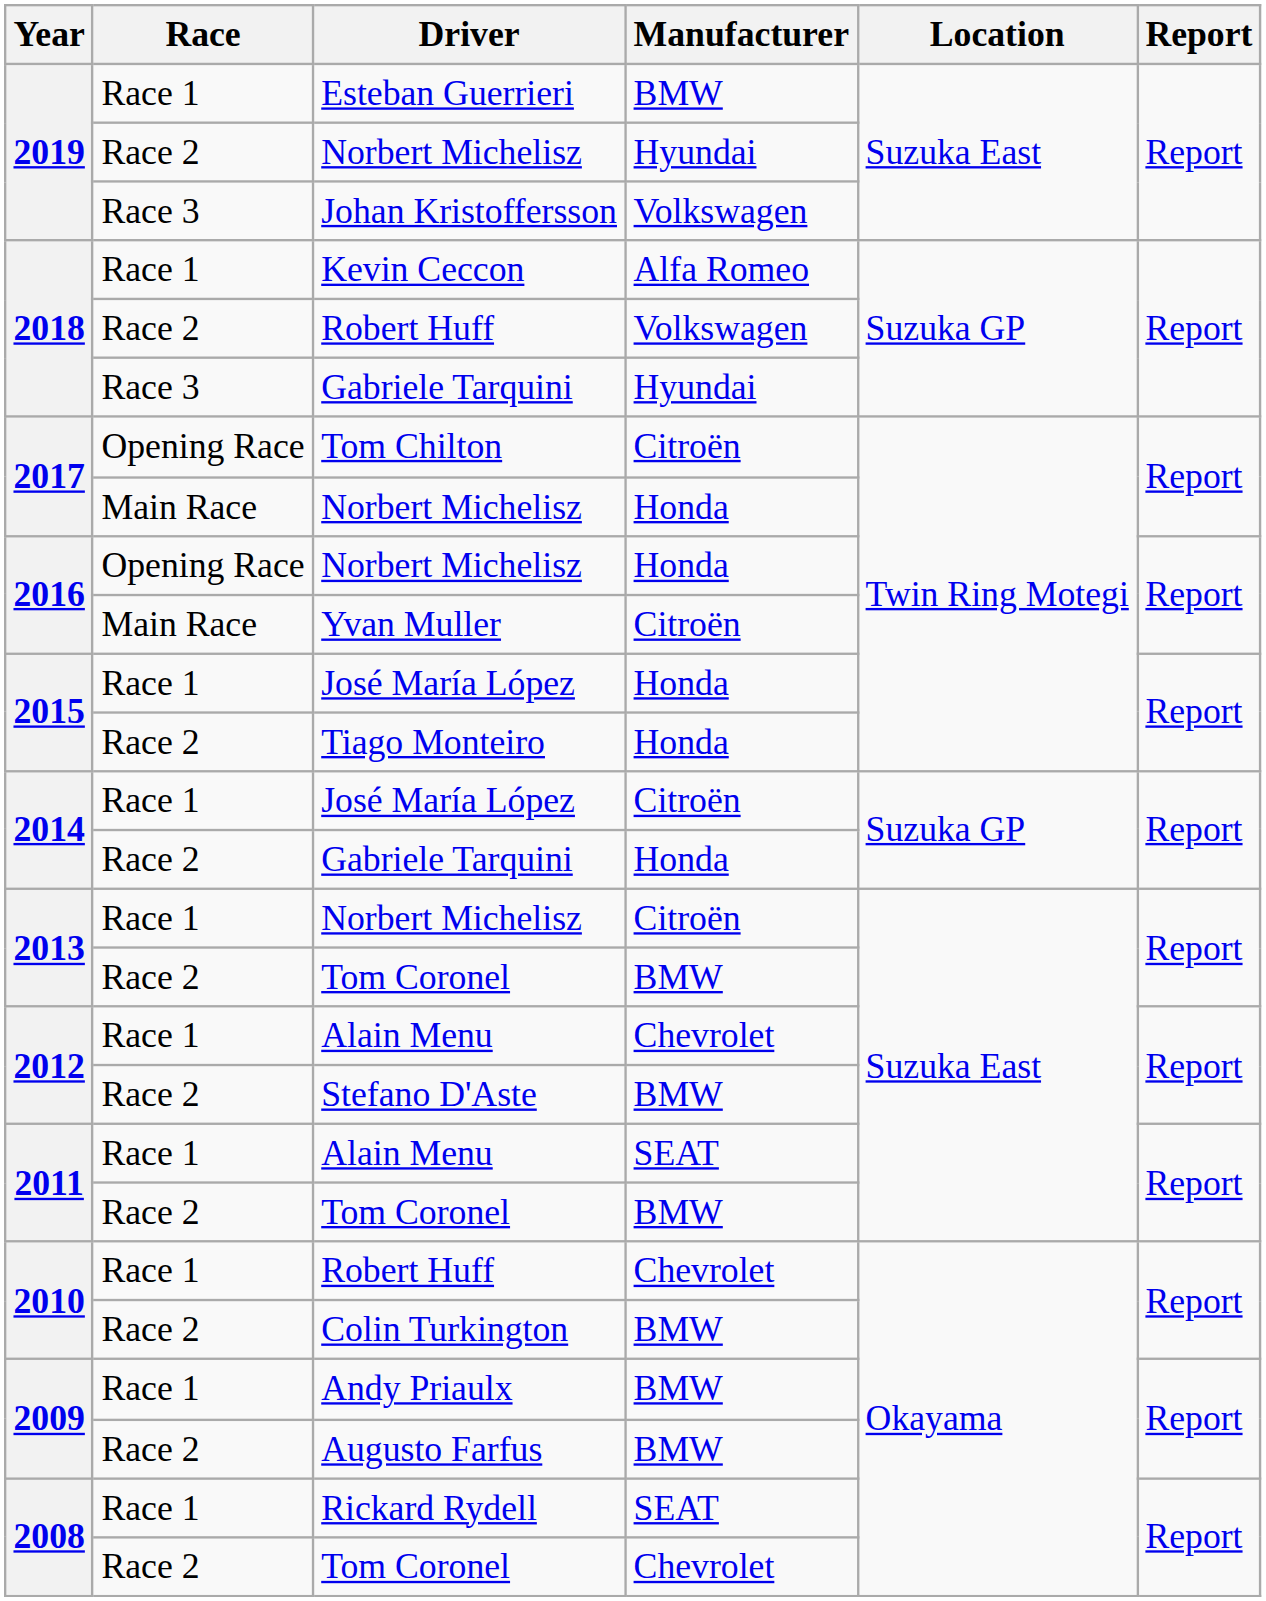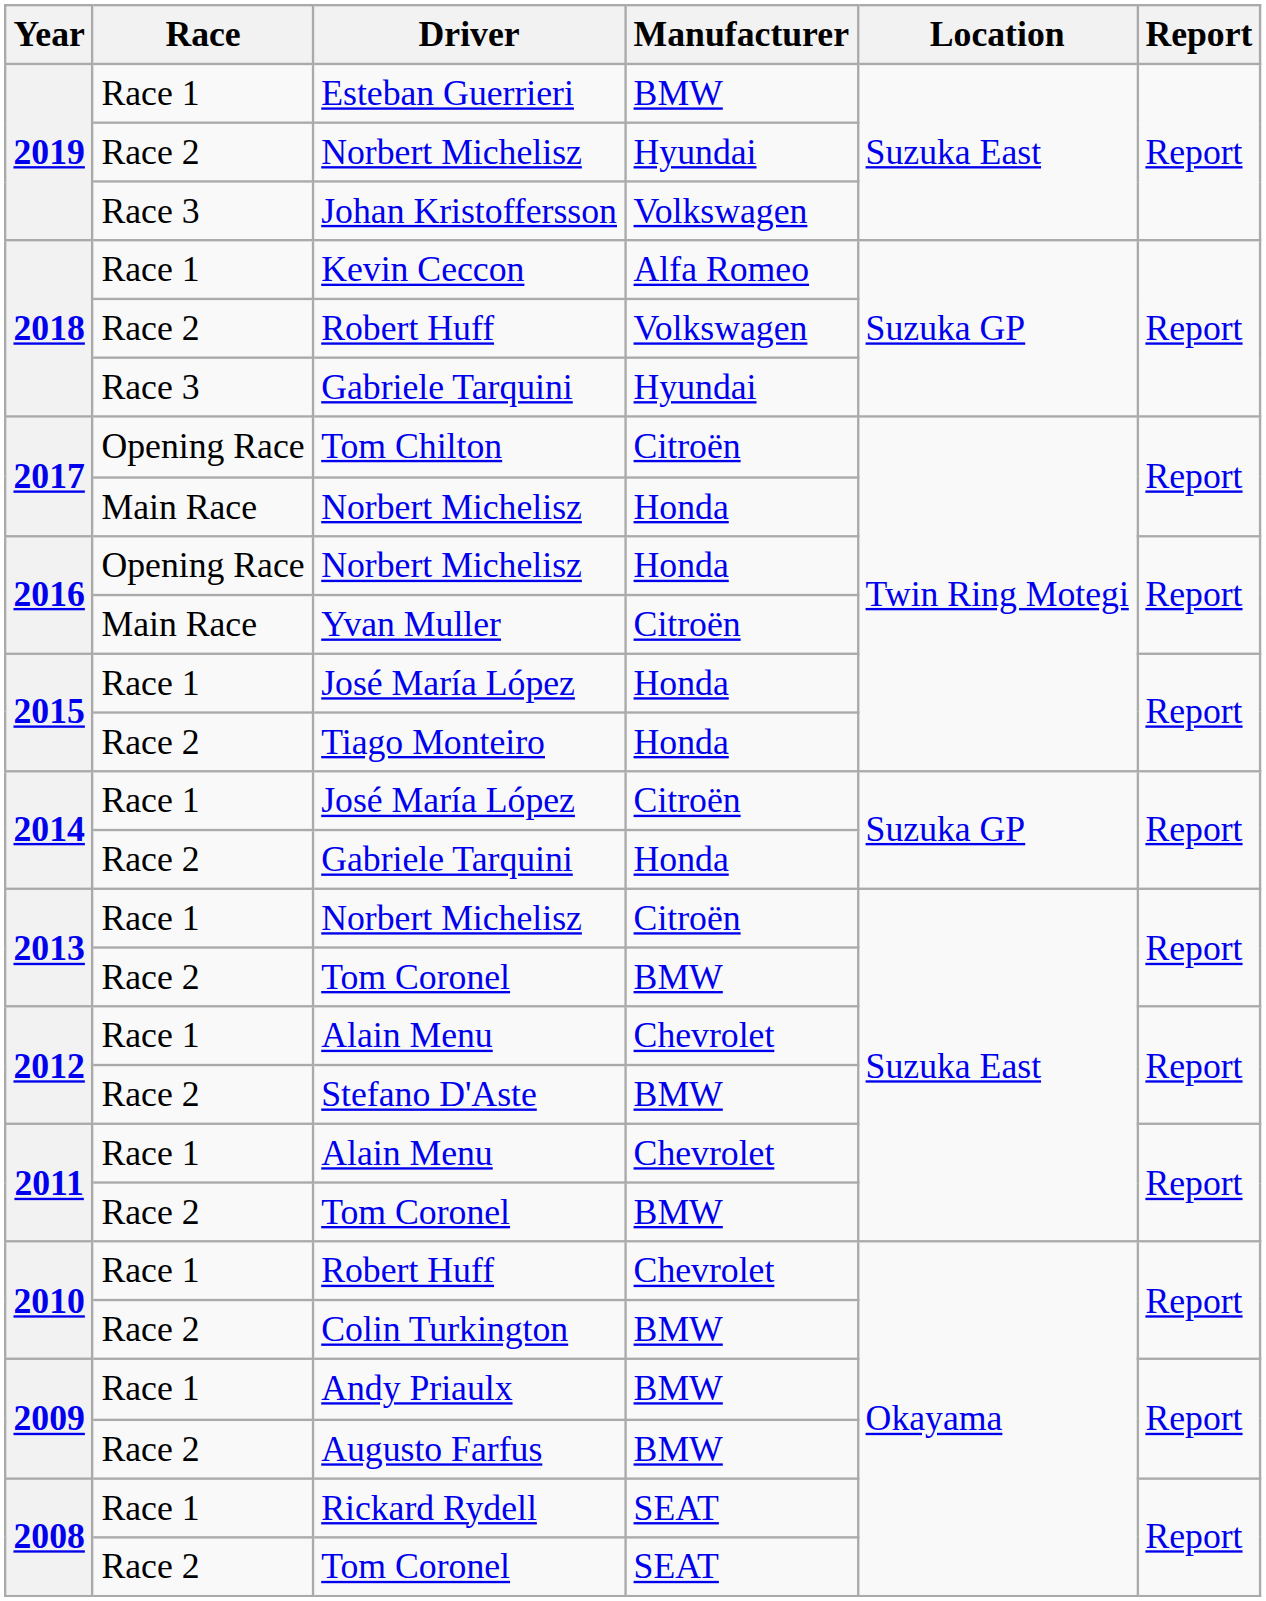2011 / Alain Menu | Manufacturer: SEAT -> Chevrolet
2008 / Tom Coronel | Manufacturer: Chevrolet -> SEAT
